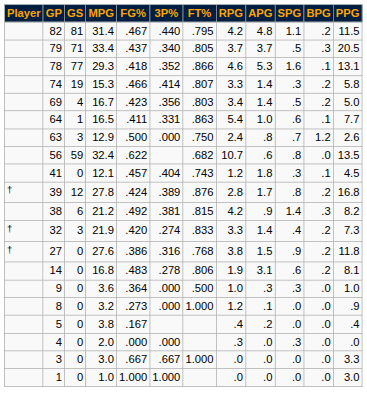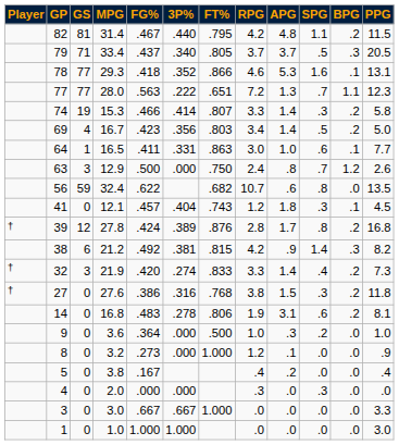+ row: 77 | 77 | 28.0 | .563 | .222 | .651 | 7.2 | 1.3 | .7 | 1.1 | 12.3
16.5 | RPG: 5.4 -> 3.0
27.6 | SPG: .9 -> .3
3.6 | SPG: .3 -> .2
